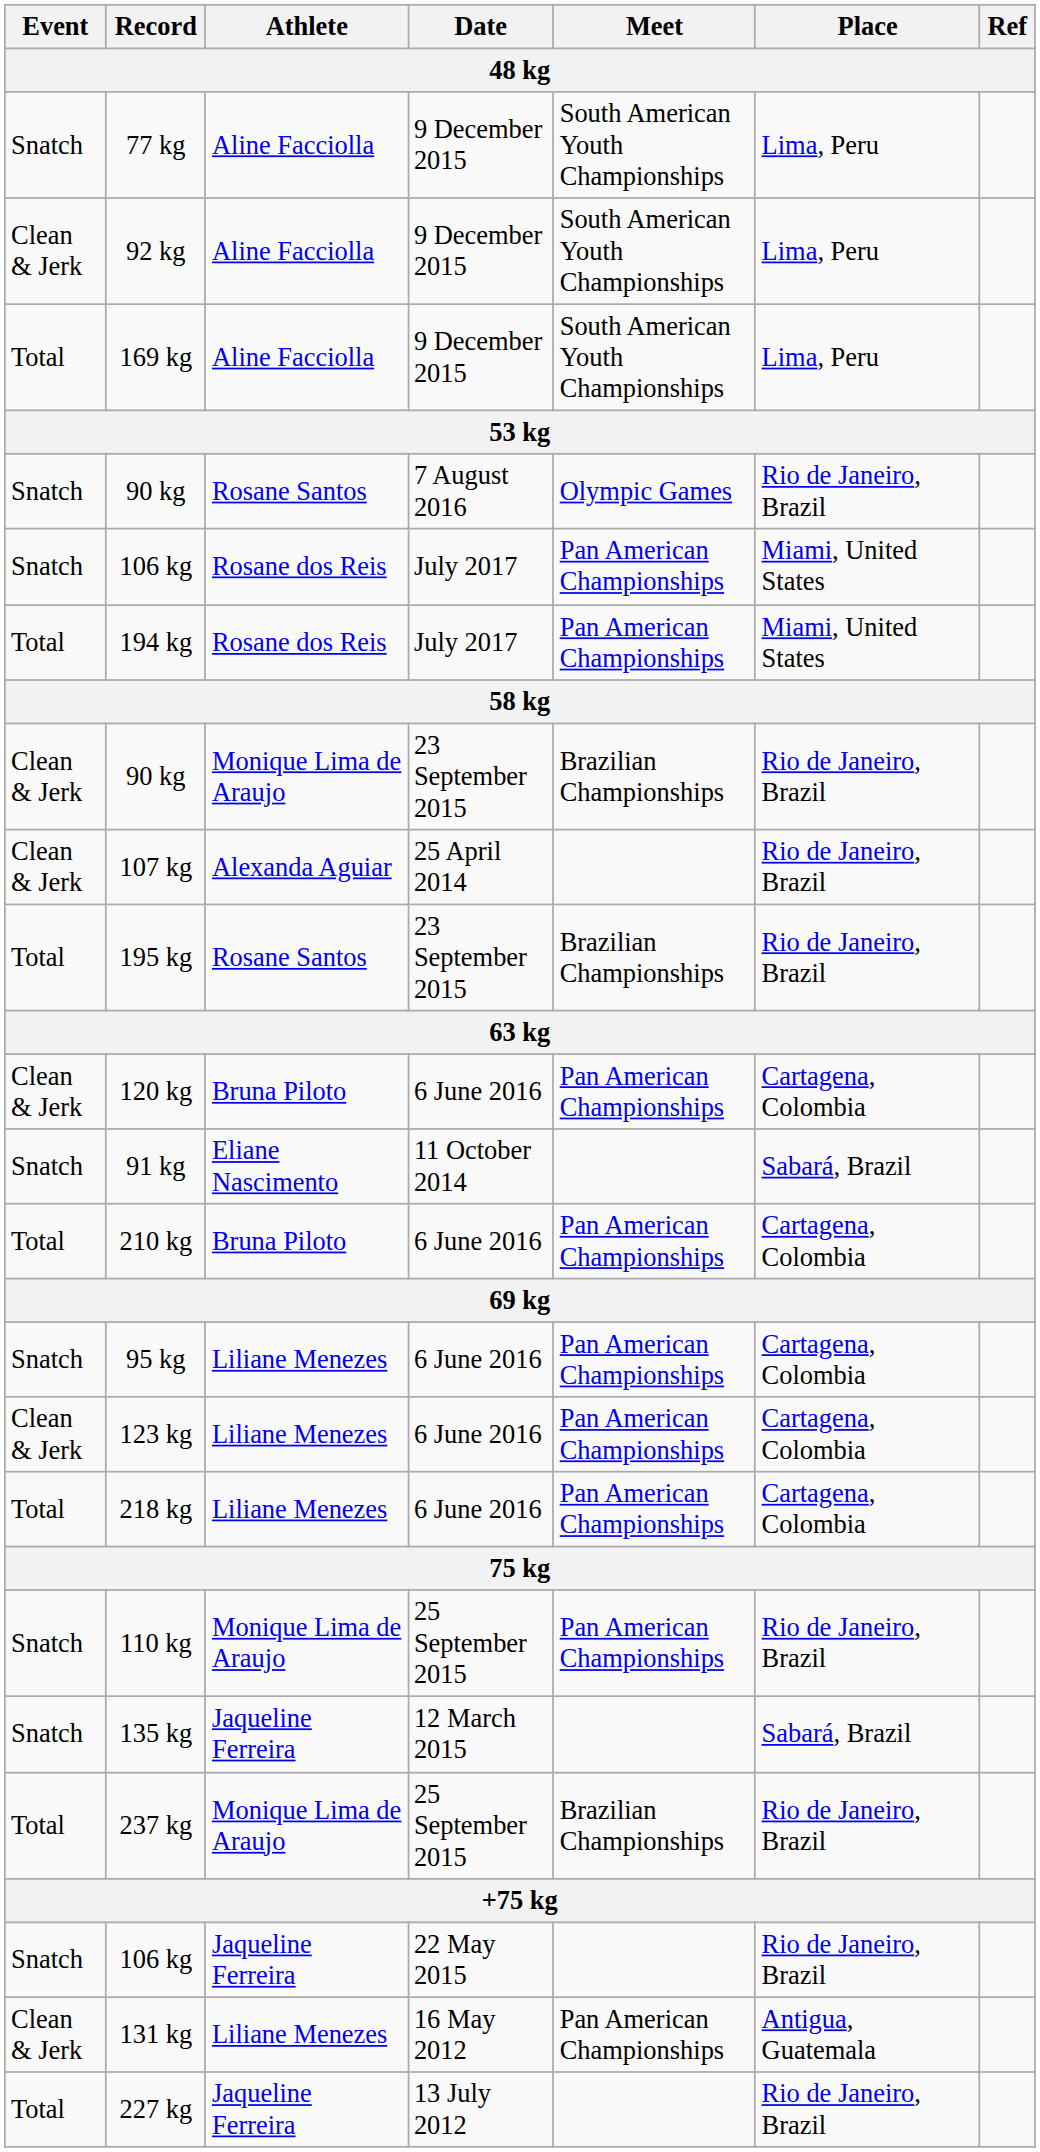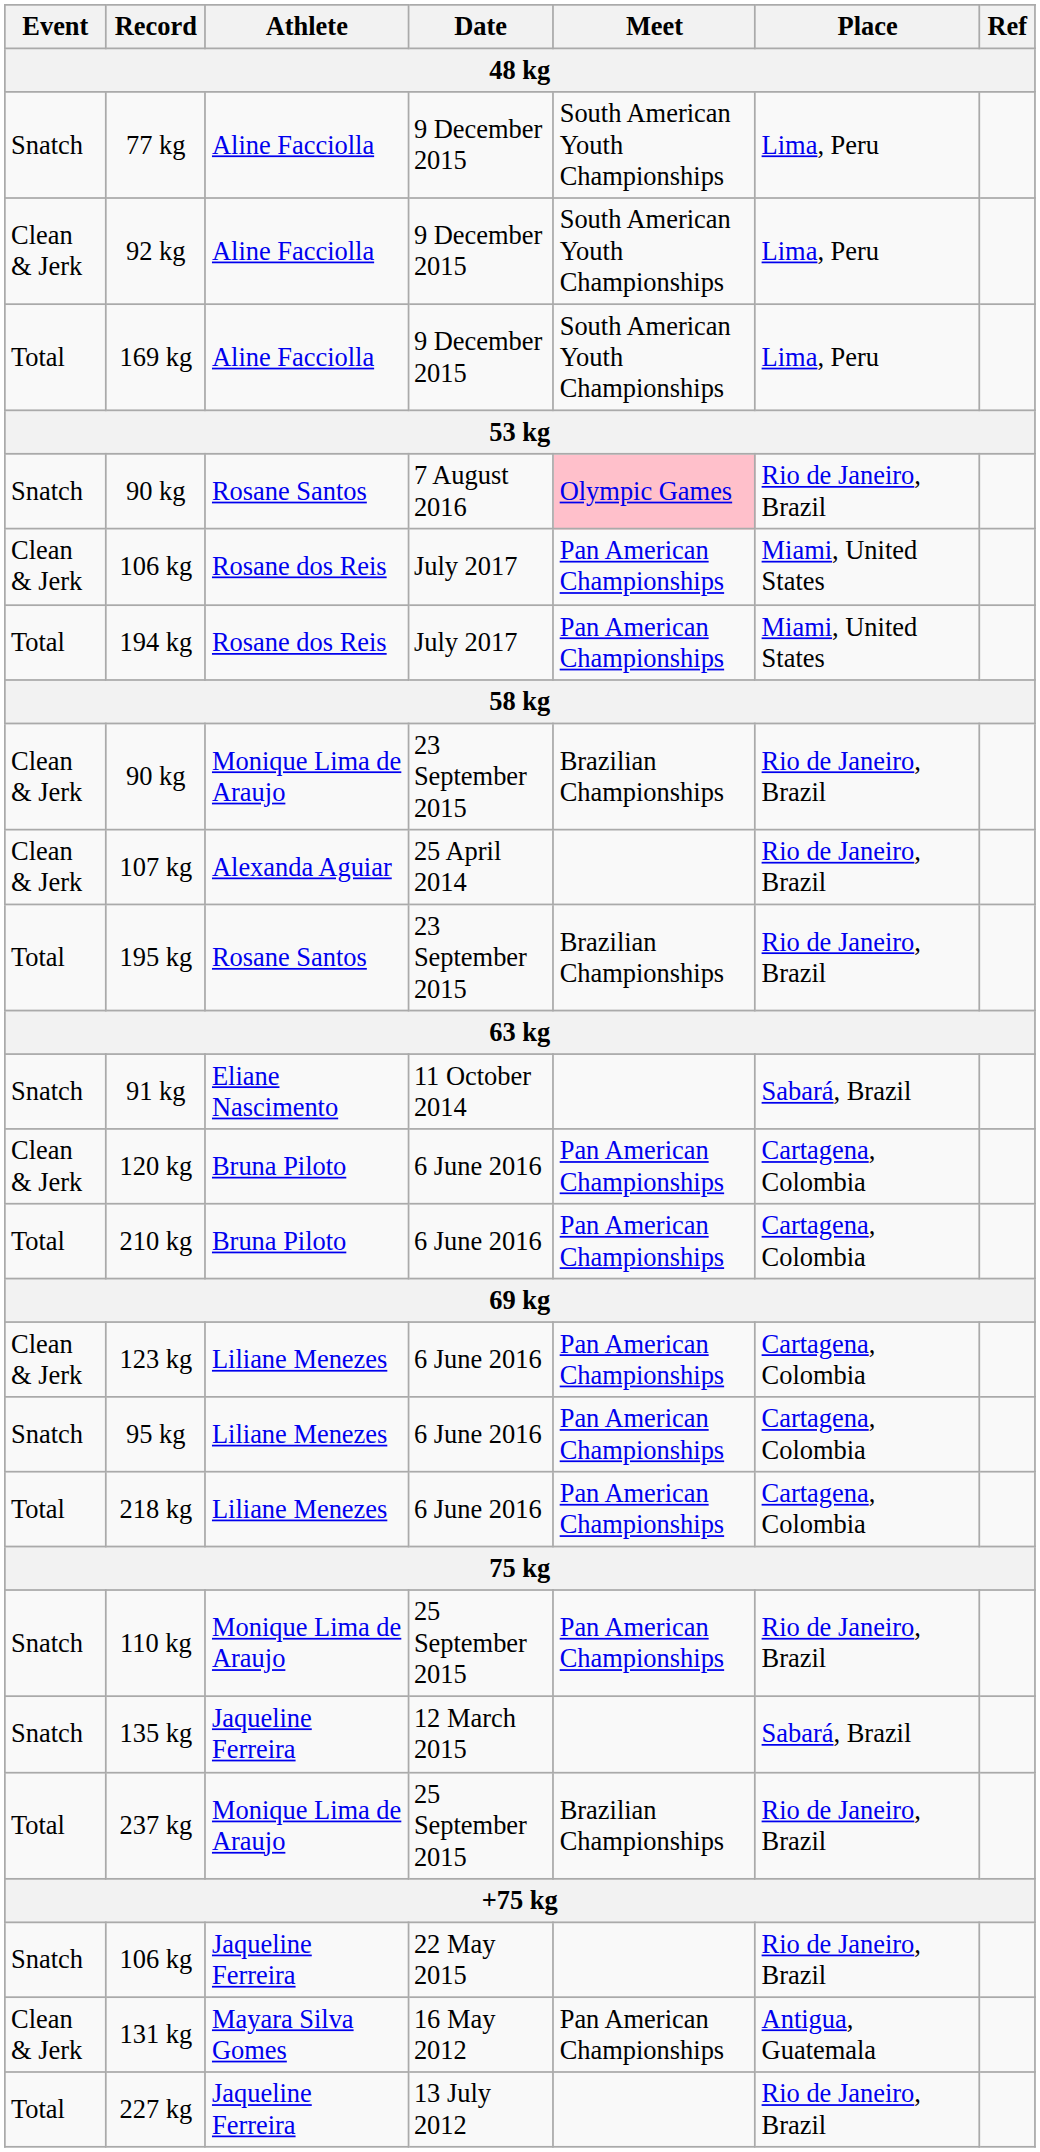90 kg / 7 August 2016 | Meet: no background -> pink background
106 kg / July 2017 | Event: Snatch -> Clean & Jerk
rows swapped: 91 kg <-> 120 kg
rows swapped: 95 kg <-> 123 kg
131 kg | Athlete: Liliane Menezes -> Mayara Silva Gomes
